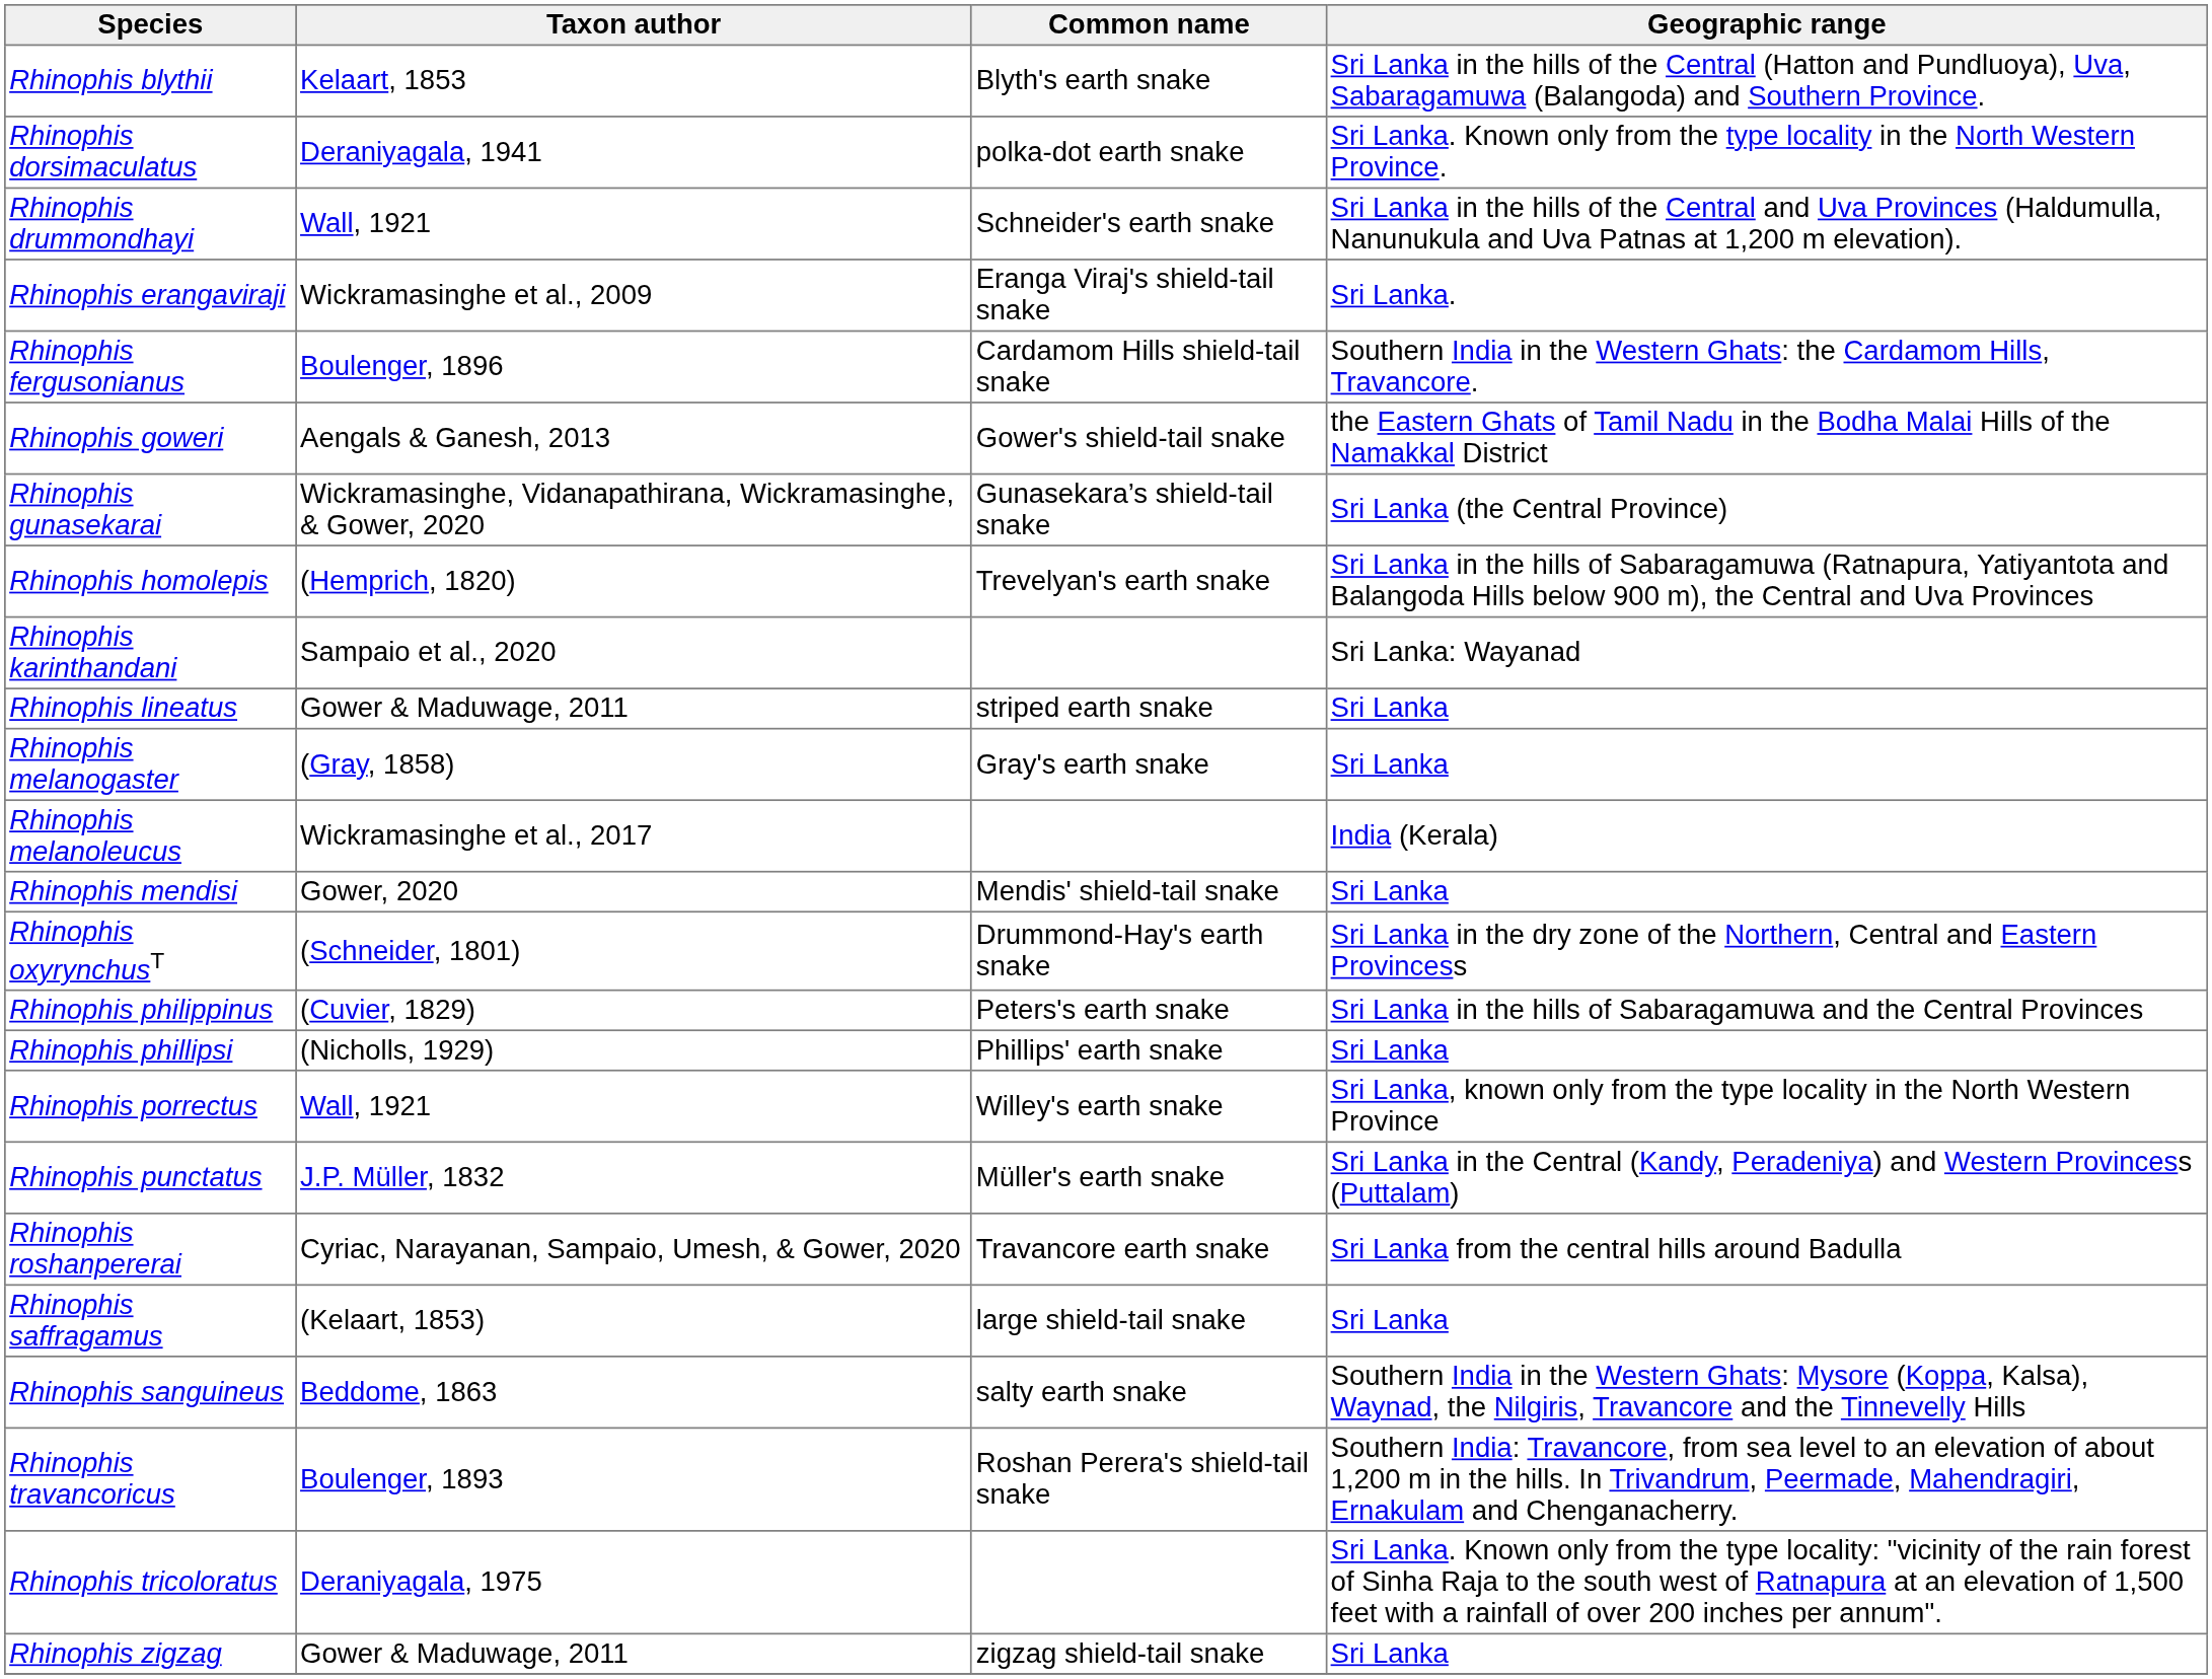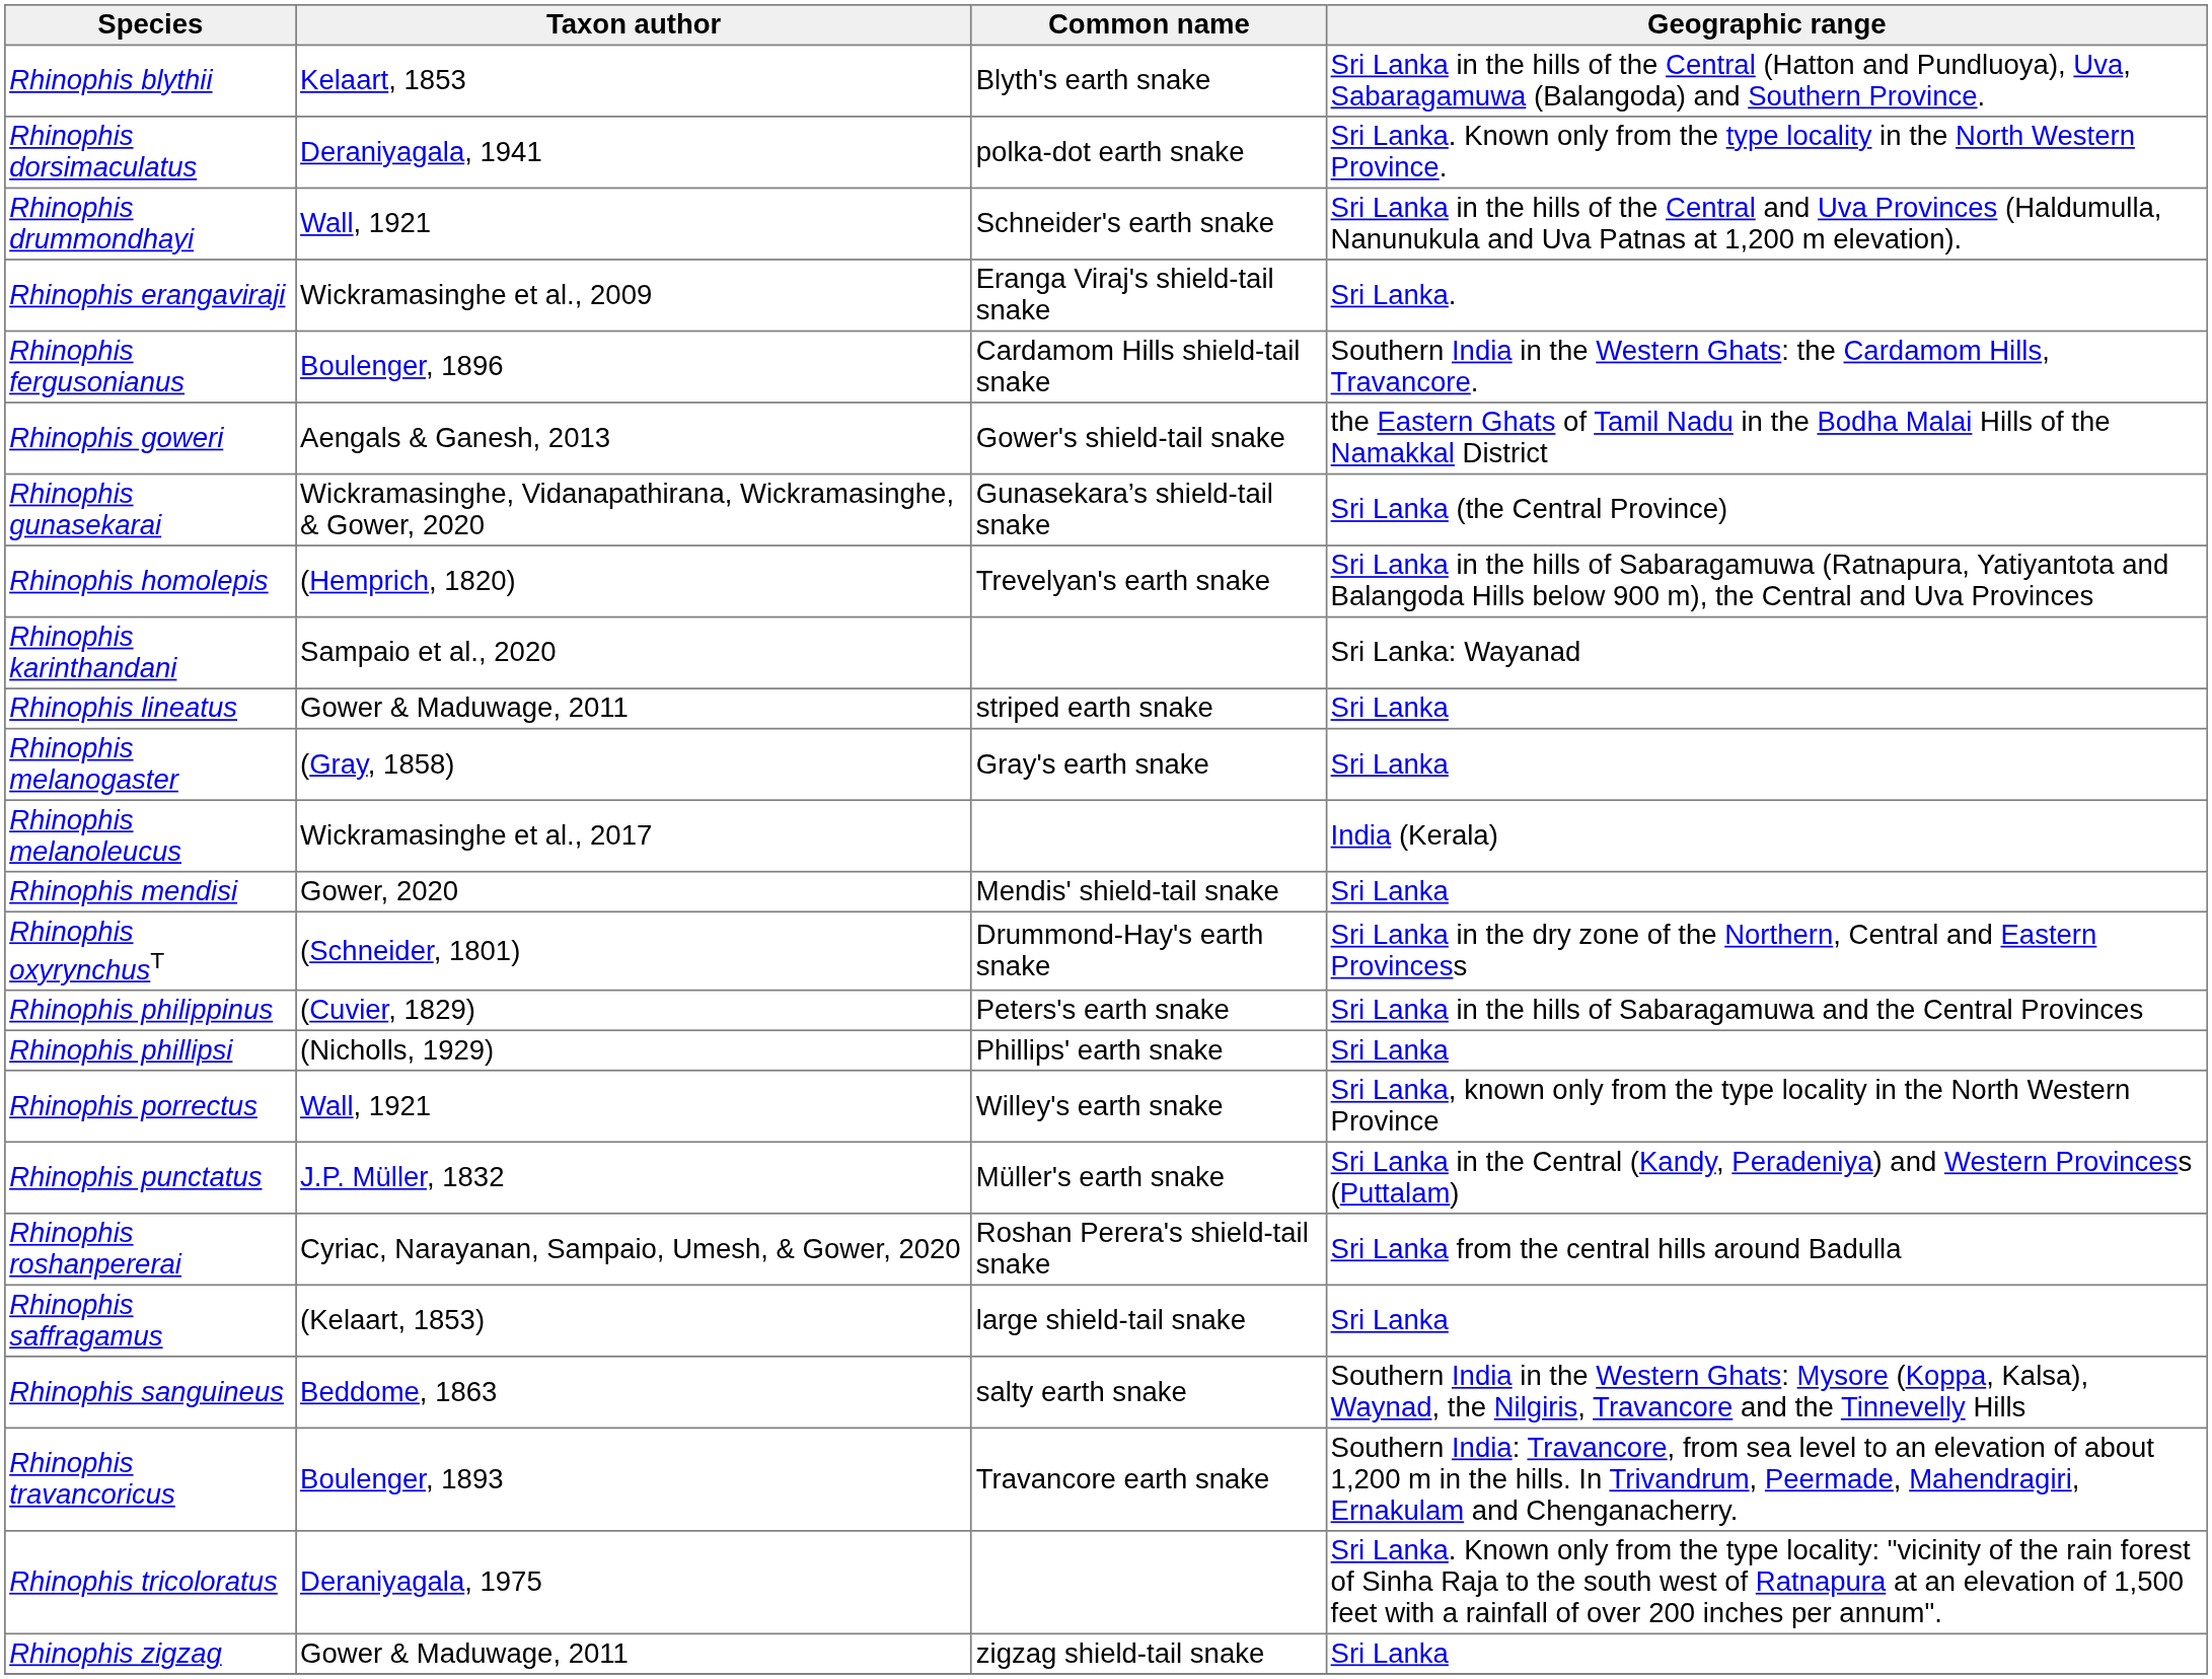Rhinophis roshanpererai | Common name: Travancore earth snake -> Roshan Perera's shield-tail snake
Rhinophis travancoricus | Common name: Roshan Perera's shield-tail snake -> Travancore earth snake
